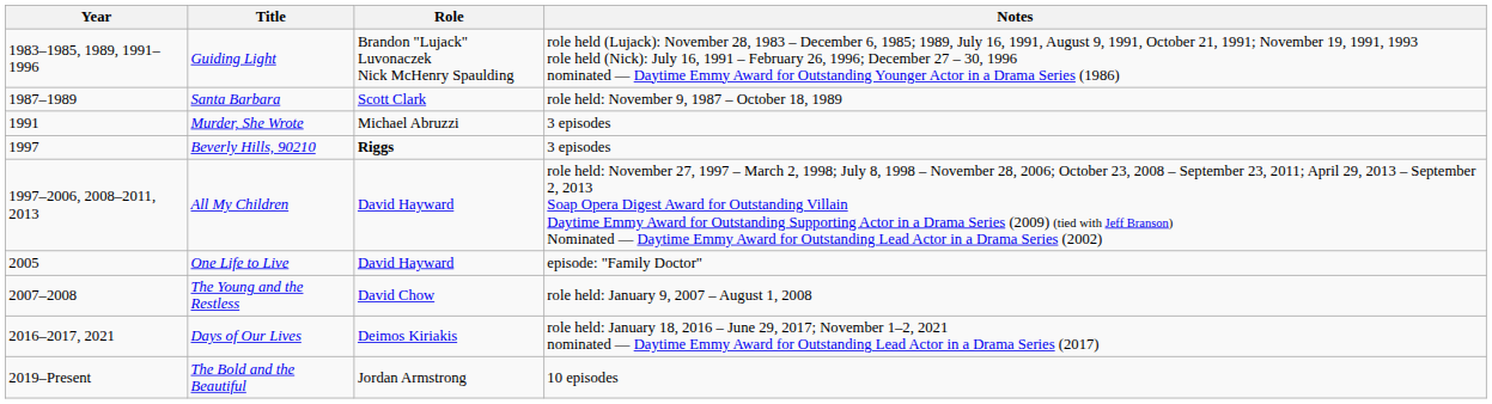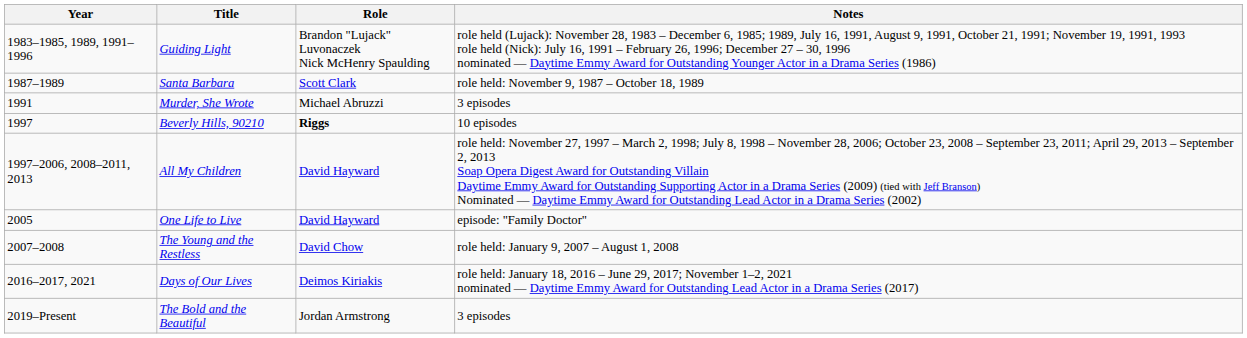Beverly Hills, 90210 | Notes: 3 episodes -> 10 episodes
The Bold and the Beautiful | Notes: 10 episodes -> 3 episodes
